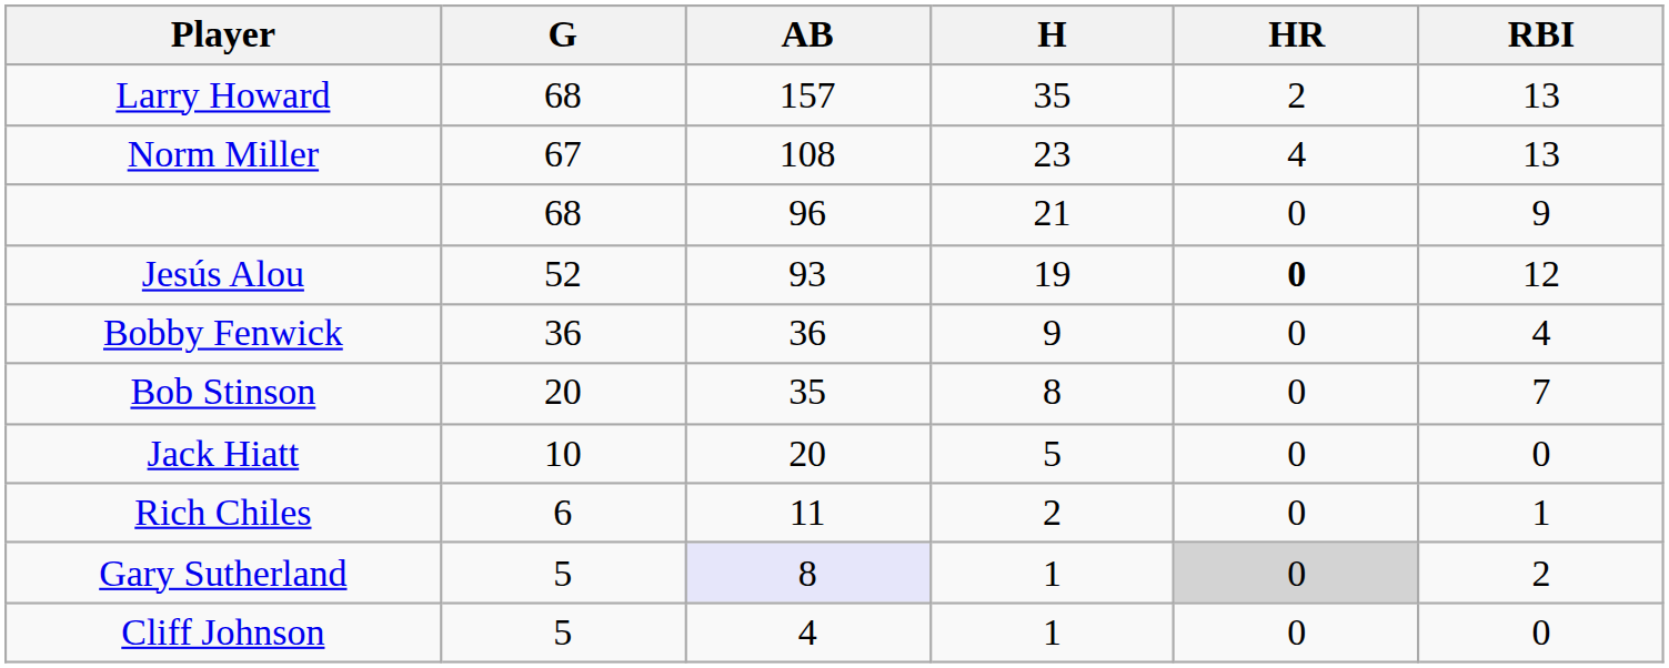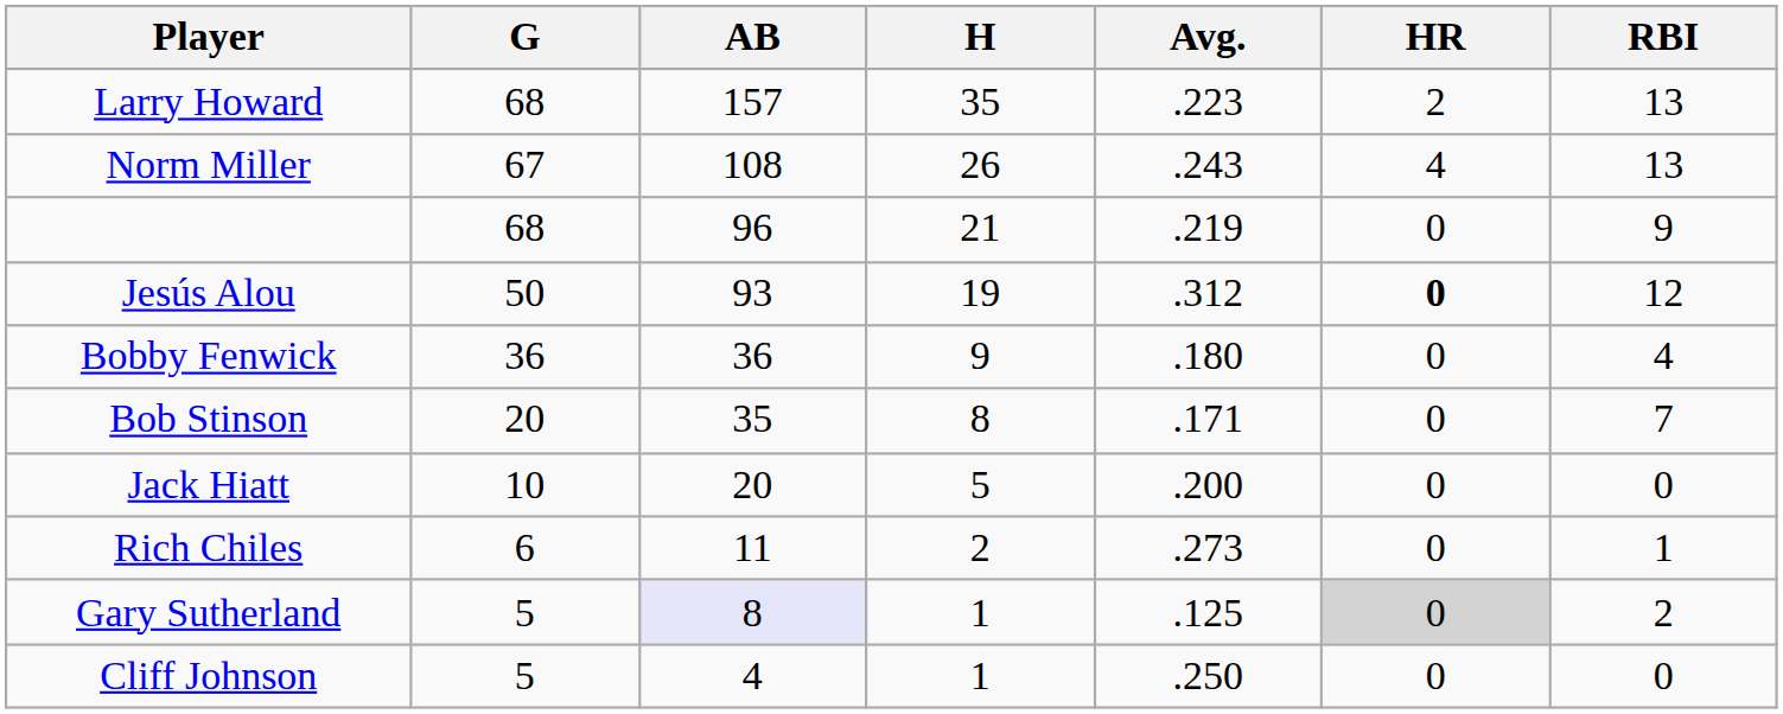+ column: Avg. | .223 | .243 | .219 | .312 | .180 | .171 | .200 | .273 | .125 | .250
Norm Miller | H: 23 -> 26
Jesús Alou | G: 52 -> 50
